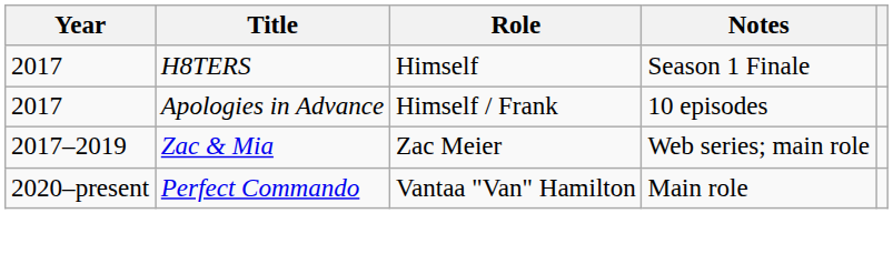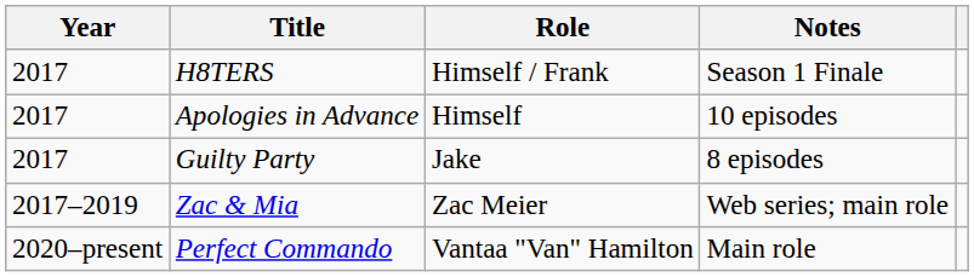H8TERS | Role: Himself -> Himself / Frank
Apologies in Advance | Role: Himself / Frank -> Himself
+ row: 2017 | Guilty Party | Jake | 8 episodes
